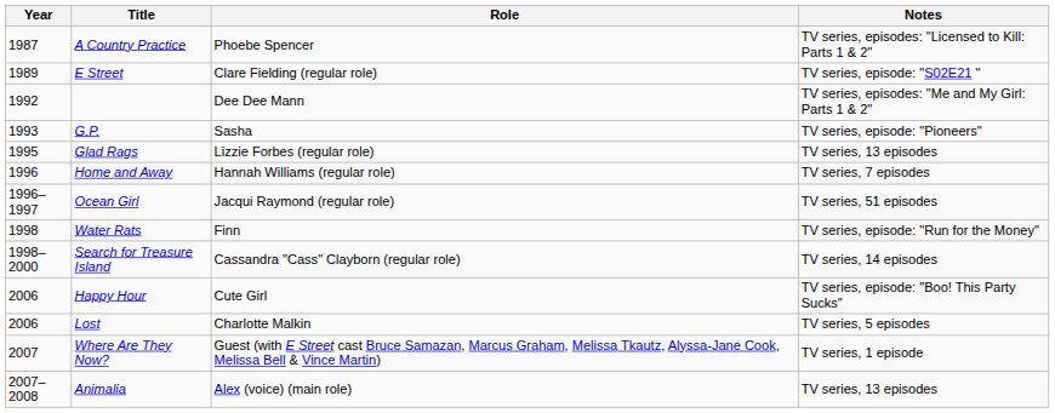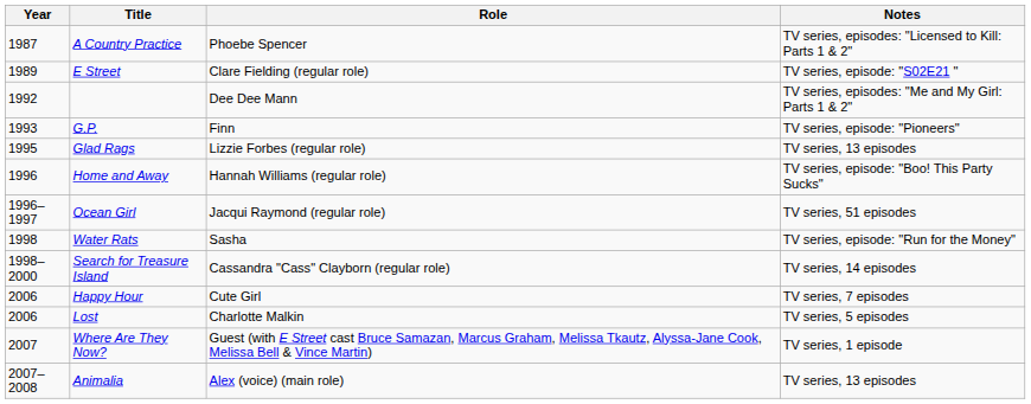G.P. | Role: Sasha -> Finn
Home and Away | Notes: TV series, 7 episodes -> TV series, episode: "Boo! This Party Sucks"
Water Rats | Role: Finn -> Sasha
Happy Hour | Notes: TV series, episode: "Boo! This Party Sucks" -> TV series, 7 episodes
